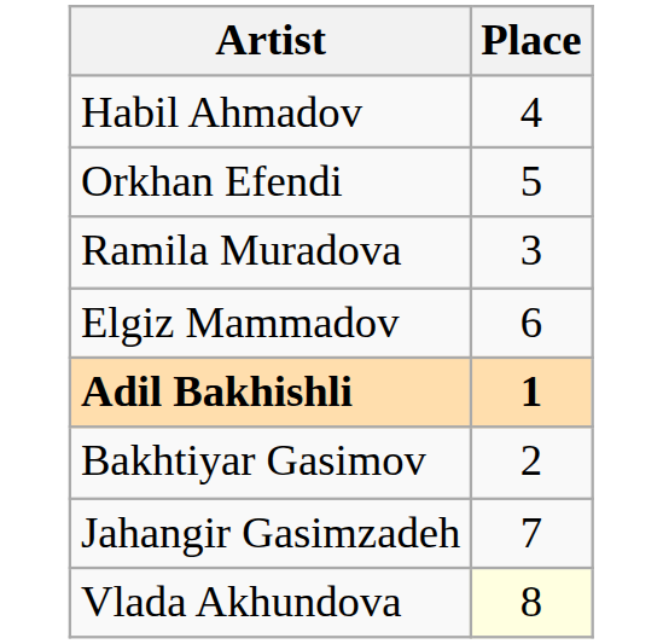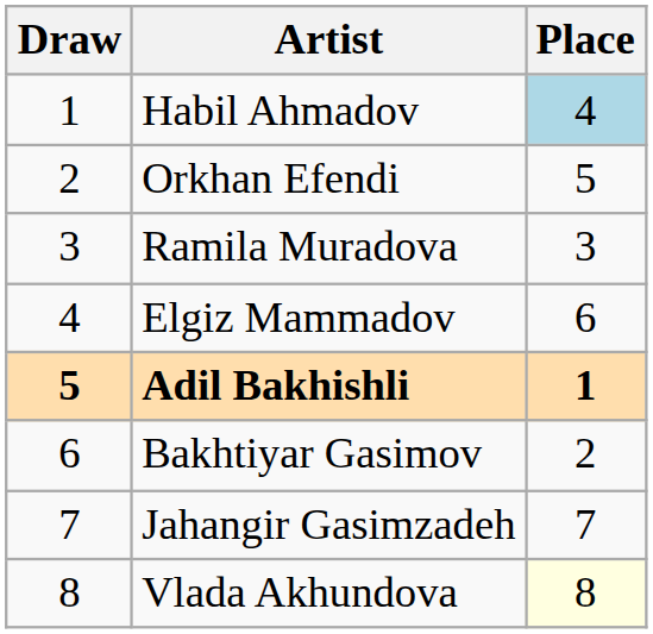+ column: Draw | 1 | 2 | 3 | 4 | 5 | 6 | 7 | 8
Habil Ahmadov | Place: no background -> lightblue background
